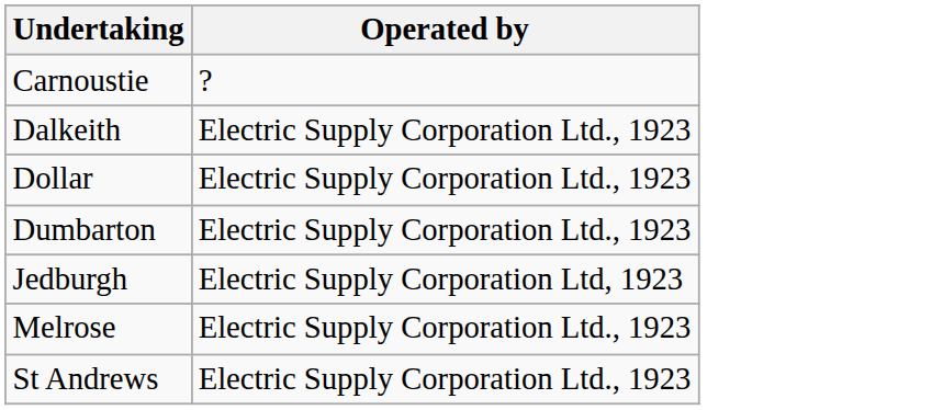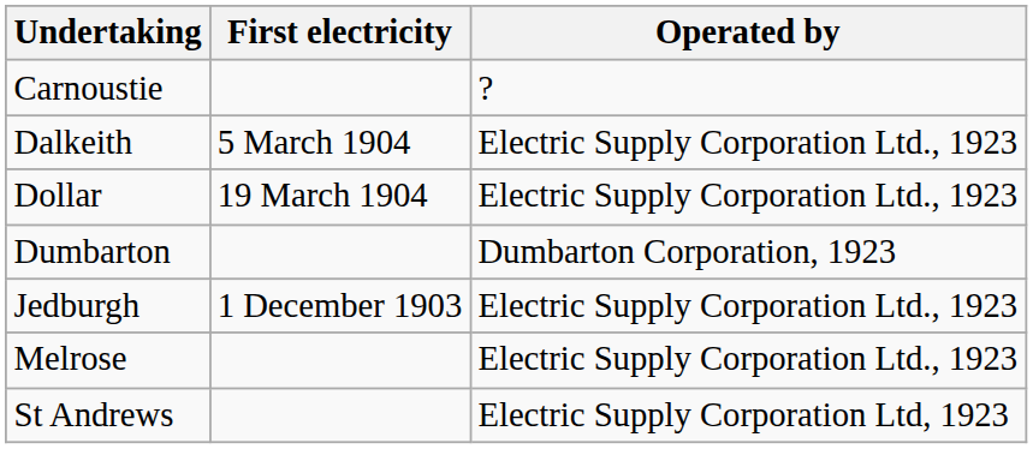+ column: First electricity | 5 March 1904 | 19 March 1904 | 1 December 1903
Dumbarton | Operated by: Electric Supply Corporation Ltd., 1923 -> Dumbarton Corporation, 1923
Jedburgh | Operated by: Electric Supply Corporation Ltd, 1923 -> Electric Supply Corporation Ltd., 1923
St Andrews | Operated by: Electric Supply Corporation Ltd., 1923 -> Electric Supply Corporation Ltd, 1923
